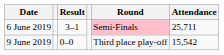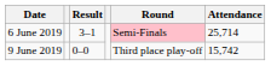6 June 2019 | Attendance: 25,711 -> 25,714
9 June 2019 | Attendance: 15,542 -> 15,742
